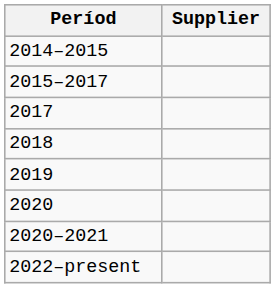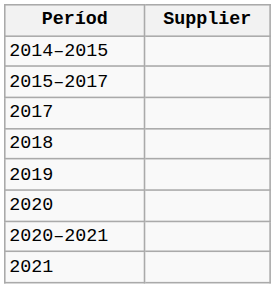+ row: 2021
- row: 2022–present
